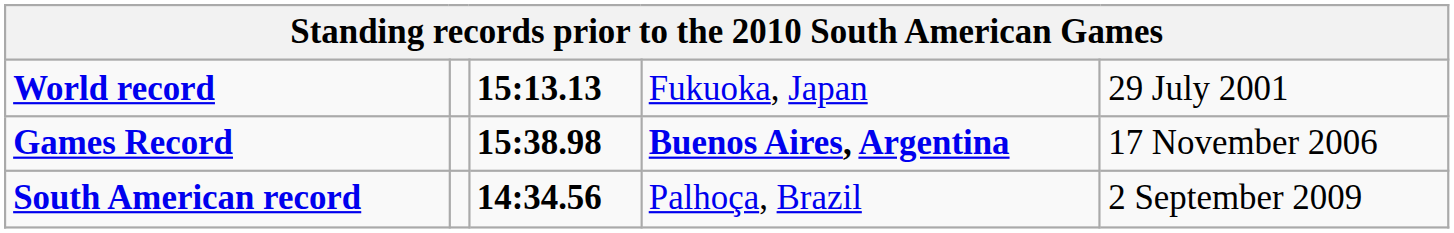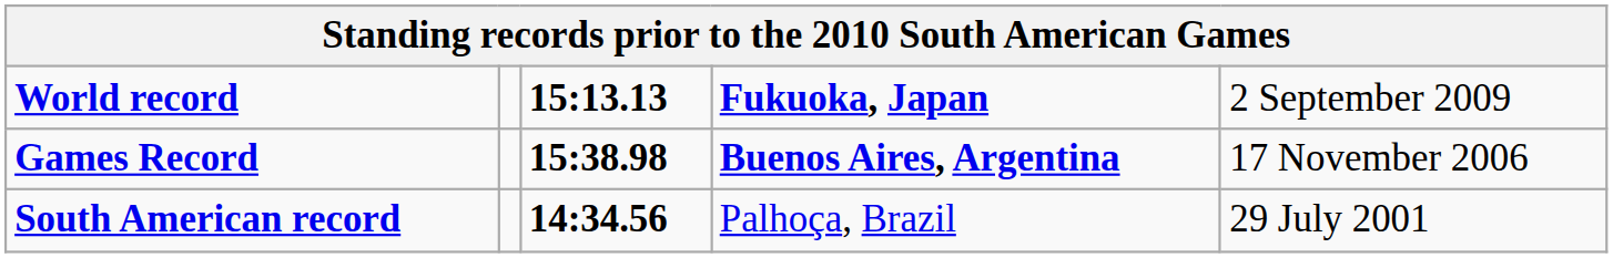World record | column 4: normal -> bold
World record | column 5: 29 July 2001 -> 2 September 2009
South American record | column 5: 2 September 2009 -> 29 July 2001
